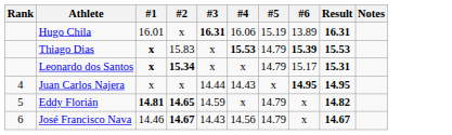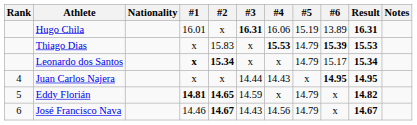+ column: Nationality
Thiago Dias | #1: bold -> normal
Leonardo dos Santos | Result: 15.31 -> 15.34
